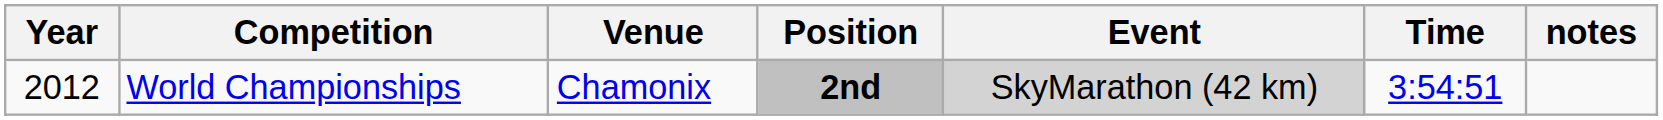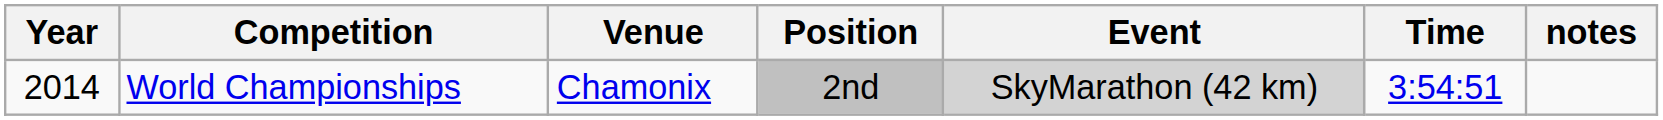World Championships | Year: 2012 -> 2014
World Championships | Position: bold -> normal
